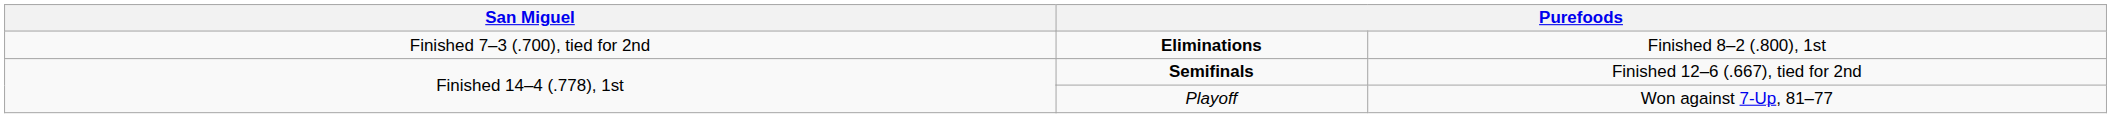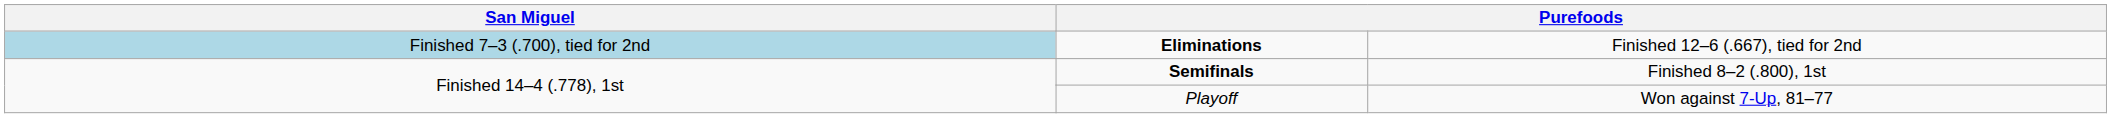Eliminations | column 1: no background -> lightblue background
Eliminations | column 4: Finished 8–2 (.800), 1st -> Finished 12–6 (.667), tied for 2nd
Semifinals | column 4: Finished 12–6 (.667), tied for 2nd -> Finished 8–2 (.800), 1st
